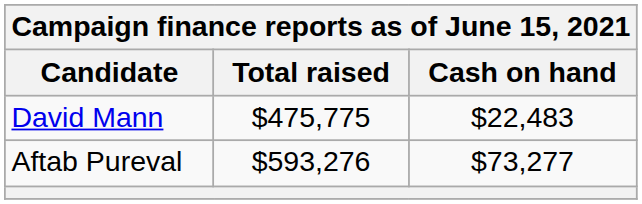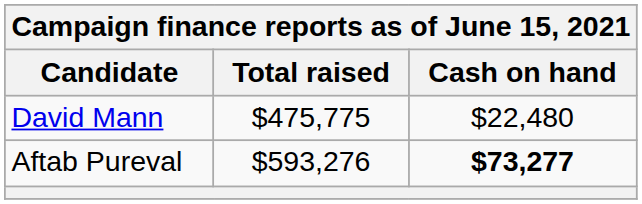David Mann | Cash on hand: $22,483 -> $22,480
Aftab Pureval | Cash on hand: normal -> bold
